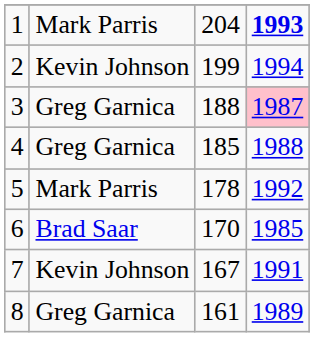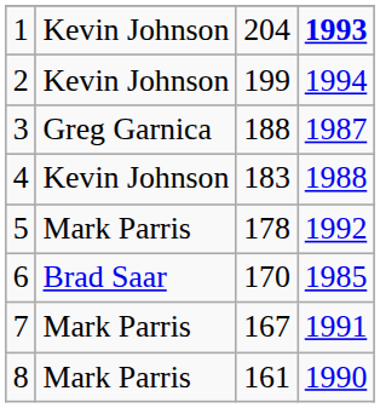1 | column 2: Mark Parris -> Kevin Johnson
3 | column 4: pink background -> no background
4 | column 2: Greg Garnica -> Kevin Johnson
4 | column 3: 185 -> 183
7 | column 2: Kevin Johnson -> Mark Parris
8 | column 2: Greg Garnica -> Mark Parris
8 | column 4: 1989 -> 1990
